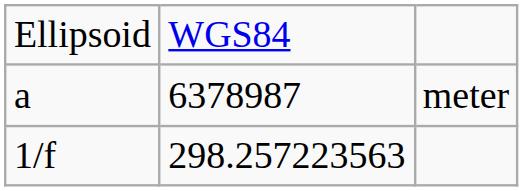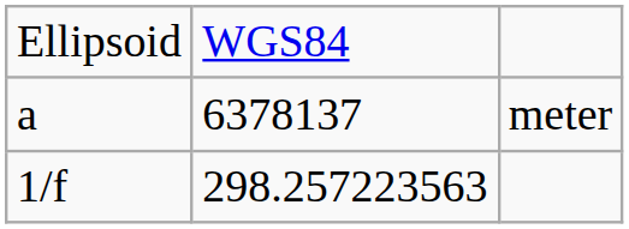meter | column 2: 6378987 -> 6378137
